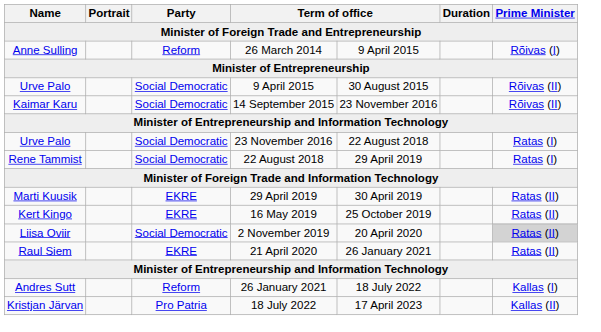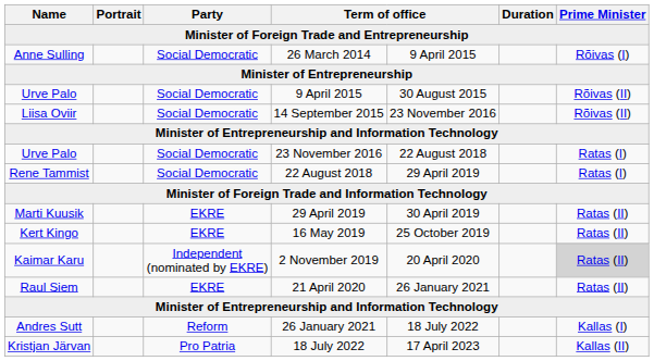26 March 2014 | Party: Reform -> Social Democratic
14 September 2015 | Name: Kaimar Karu -> Liisa Oviir
2 November 2019 | Name: Liisa Oviir -> Kaimar Karu
2 November 2019 | Party: Social Democratic -> Independent (nominated by EKRE)
